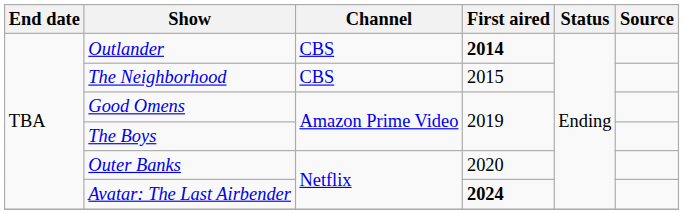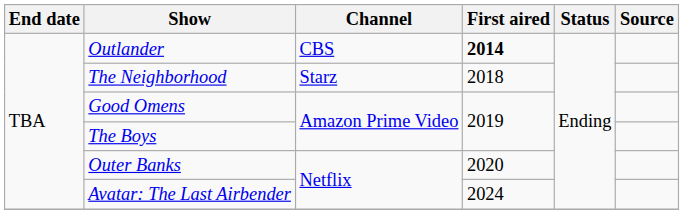The Neighborhood | Channel: CBS -> Starz
The Neighborhood | First aired: 2015 -> 2018
Avatar: The Last Airbender | First aired: bold -> normal
